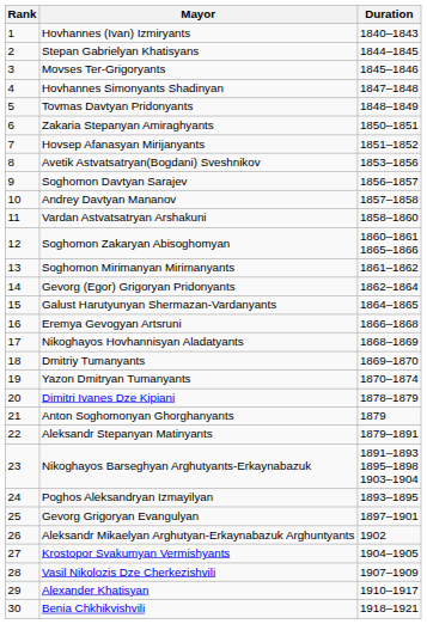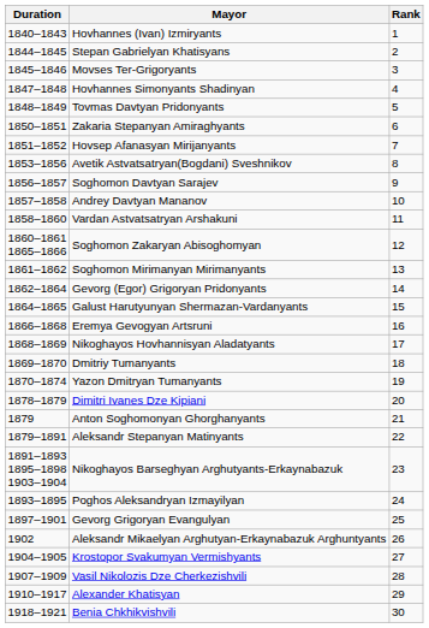columns swapped: Rank <-> Duration
